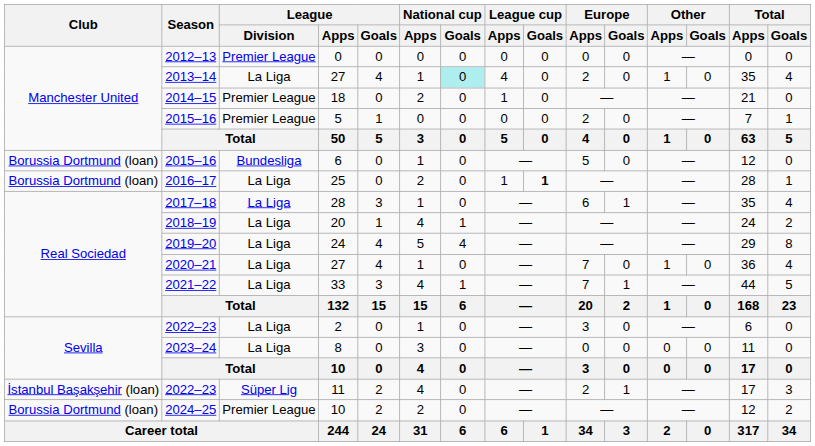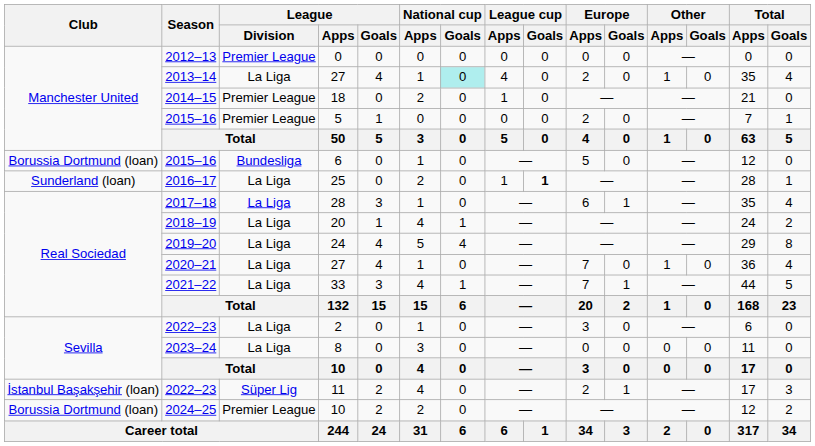25 | Club: Borussia Dortmund (loan) -> Sunderland (loan)
